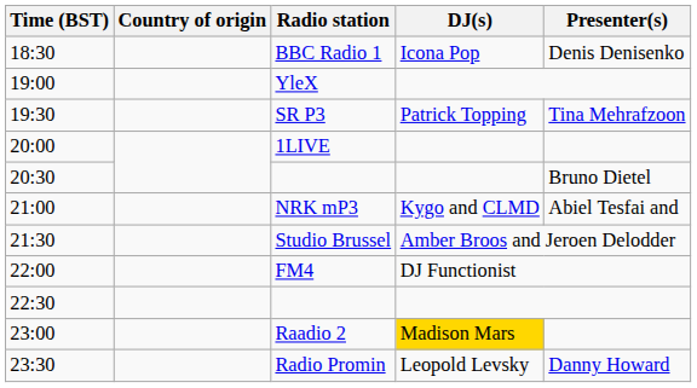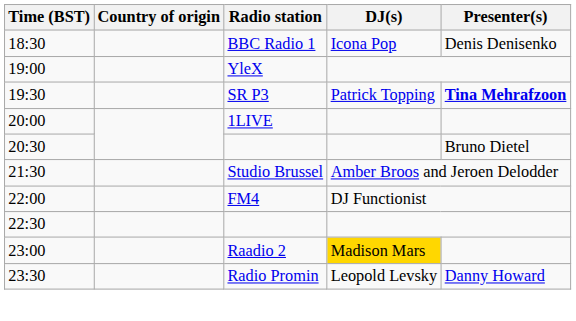SR P3 | Presenter(s): normal -> bold
- row: 21:00 | NRK mP3 | Kygo and CLMD | Abiel Tesfai and
